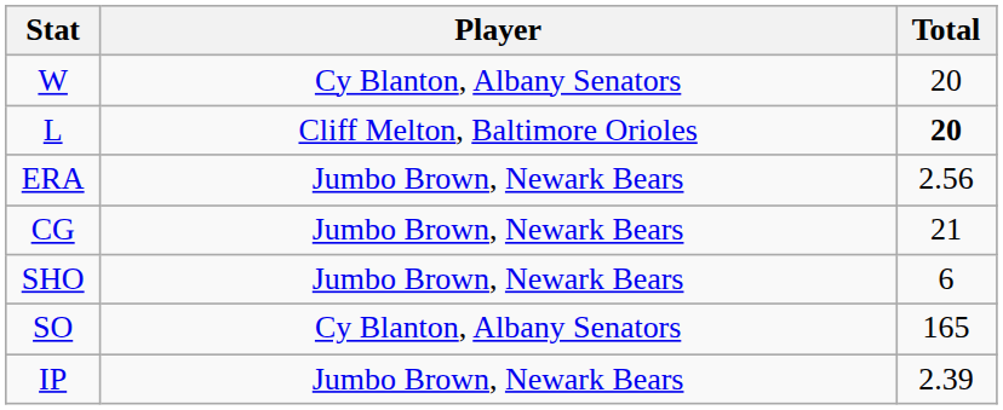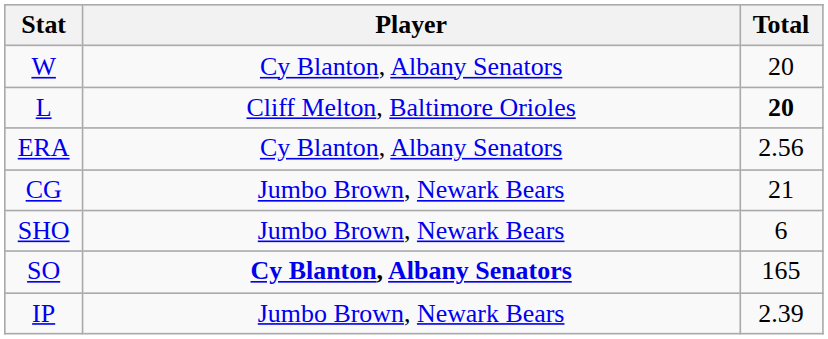ERA | Player: Jumbo Brown, Newark Bears -> Cy Blanton, Albany Senators
SO | Player: normal -> bold
